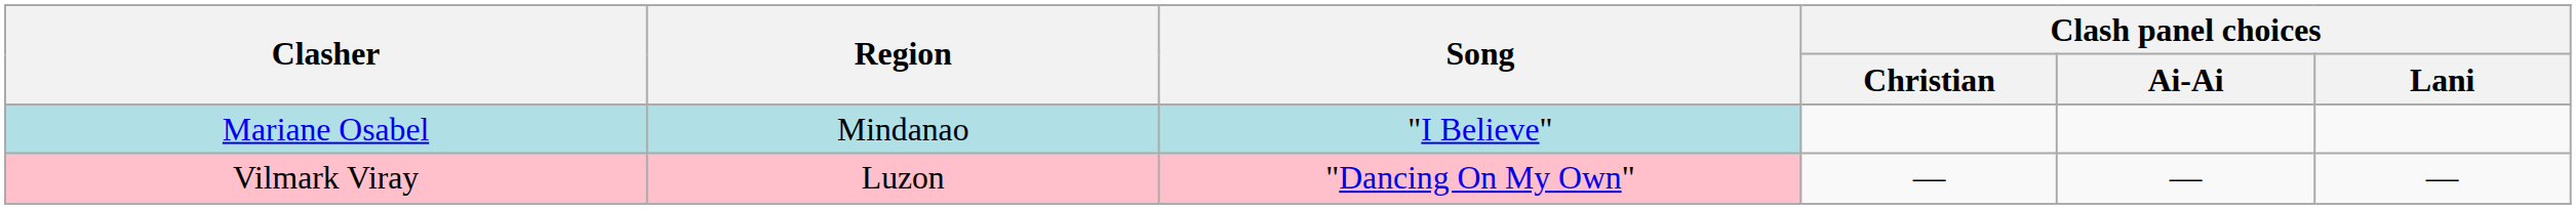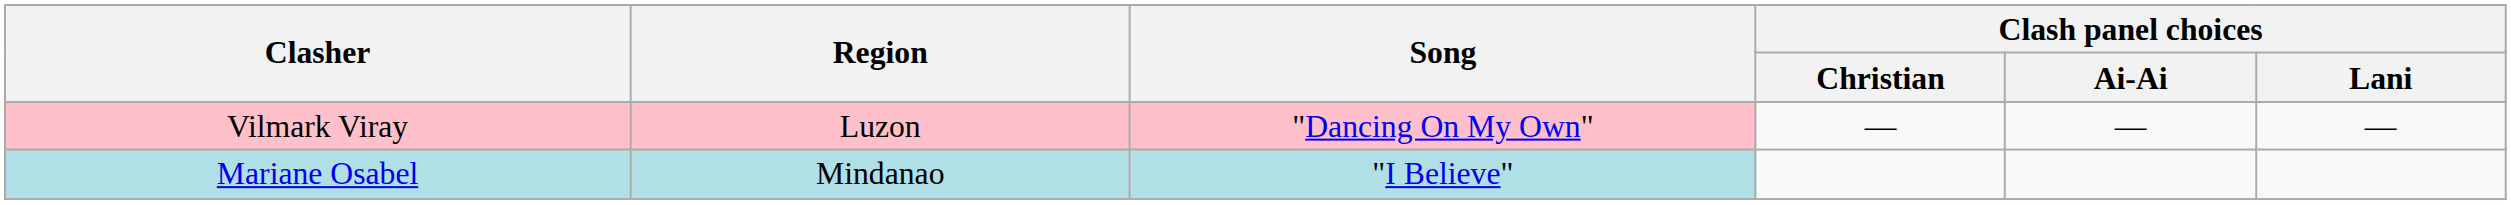rows swapped: Mariane Osabel <-> Vilmark Viray
